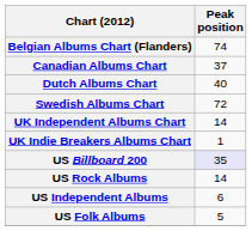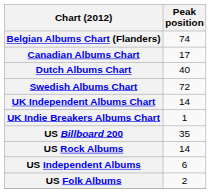Canadian Albums Chart | Peak position: 37 -> 17
US Billboard 200 | Peak position: lavender background -> no background
US Folk Albums | Peak position: 5 -> 2
